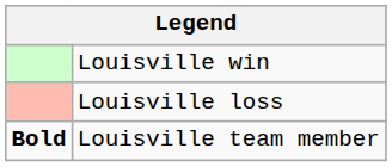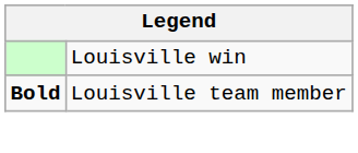- row: Louisville loss
